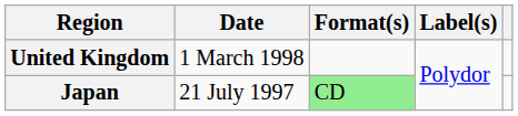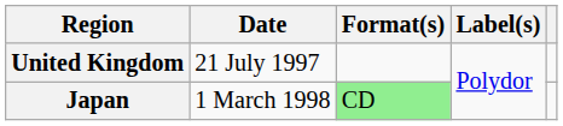United Kingdom | Date: 1 March 1998 -> 21 July 1997
Japan | Date: 21 July 1997 -> 1 March 1998
